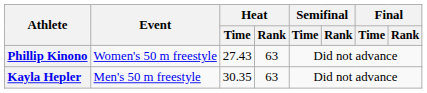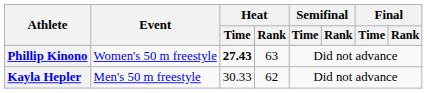Phillip Kinono | Heat / Time: normal -> bold
Kayla Hepler | Heat / Time: 30.35 -> 30.33
Kayla Hepler | Heat / Rank: 63 -> 62
